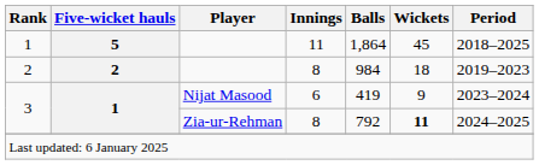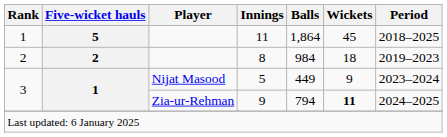3 / Nijat Masood | Innings: 6 -> 5
3 / Nijat Masood | Balls: 419 -> 449
3 / Zia-ur-Rehman | Innings: 8 -> 9
3 / Zia-ur-Rehman | Balls: 792 -> 794
